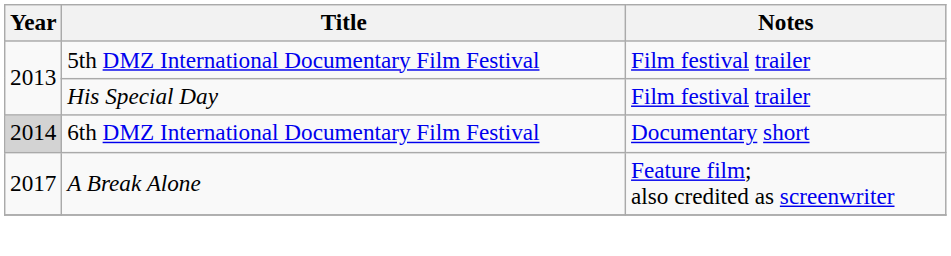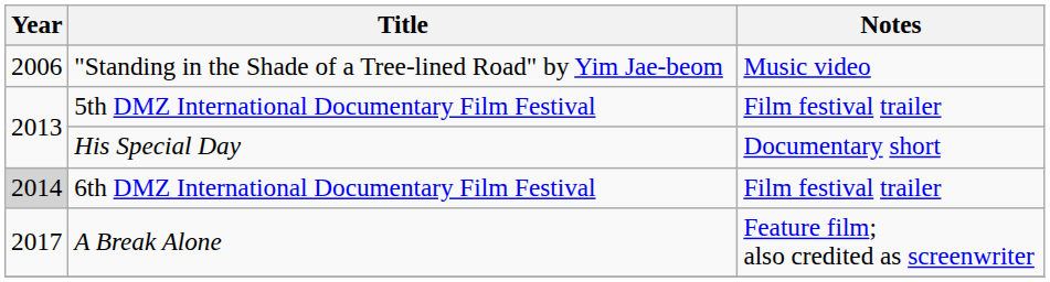+ row: 2006 | "Standing in the Shade of a Tree-lined Road" by Yim Jae-beom | Music video
His Special Day | Notes: Film festival trailer -> Documentary short
6th DMZ International Documentary Film Festival | Notes: Documentary short -> Film festival trailer
